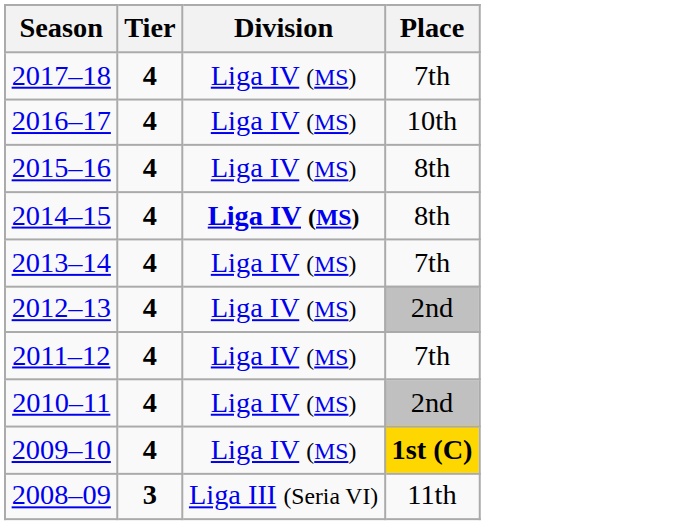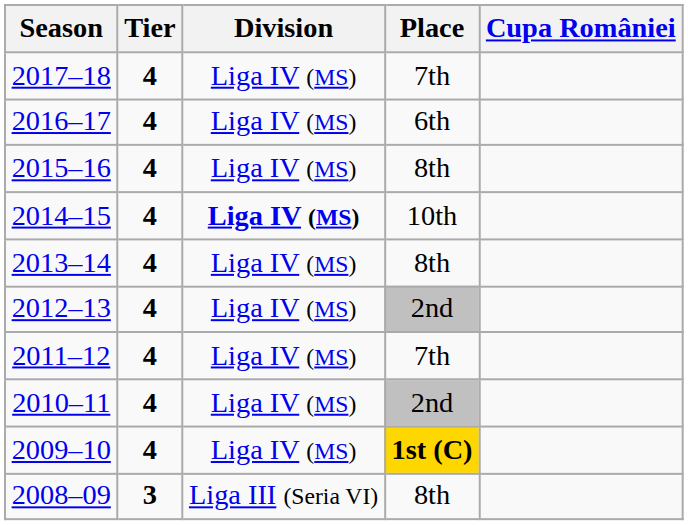+ column: Cupa României
2016–17 | Place: 10th -> 6th
2014–15 | Place: 8th -> 10th
2013–14 | Place: 7th -> 8th
2008–09 | Place: 11th -> 8th
